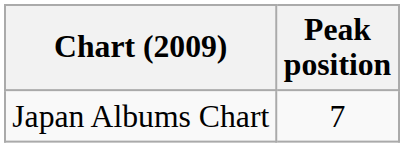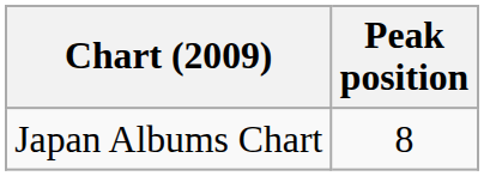Japan Albums Chart | Peak position: 7 -> 8
